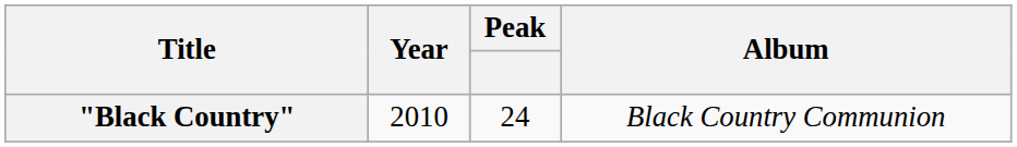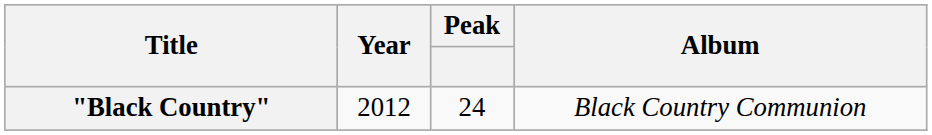"Black Country" | Year: 2010 -> 2012
